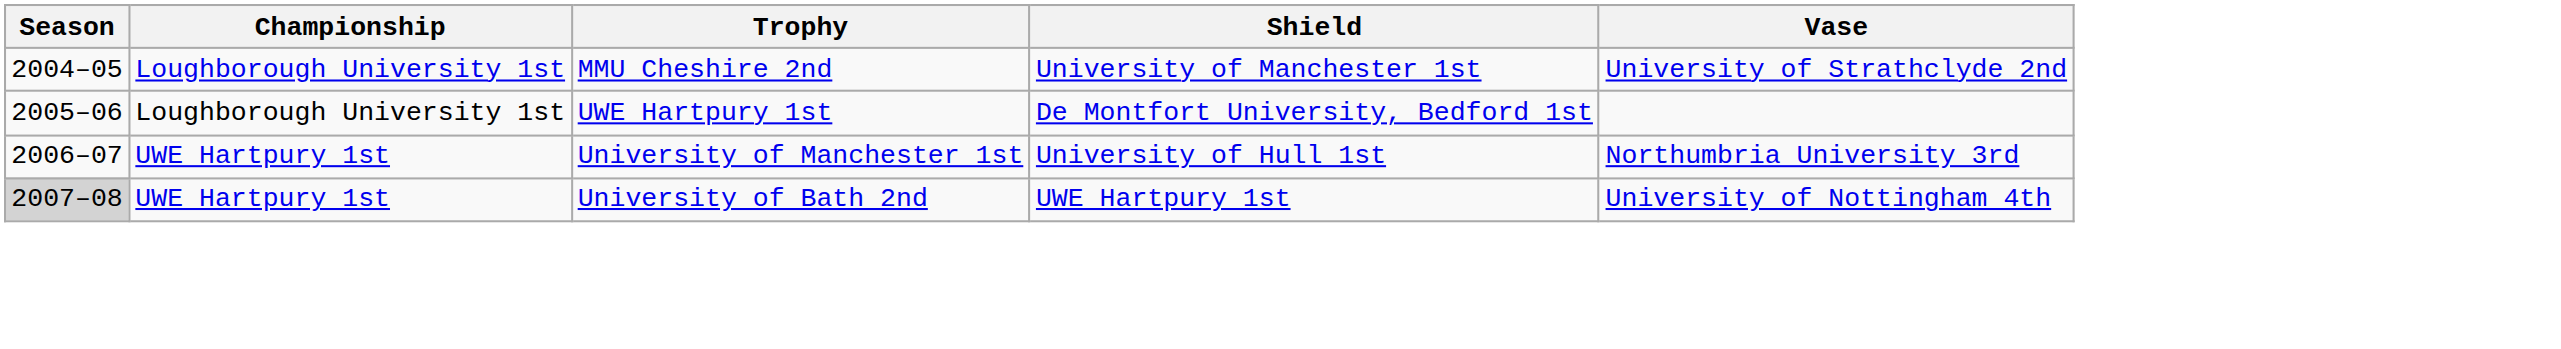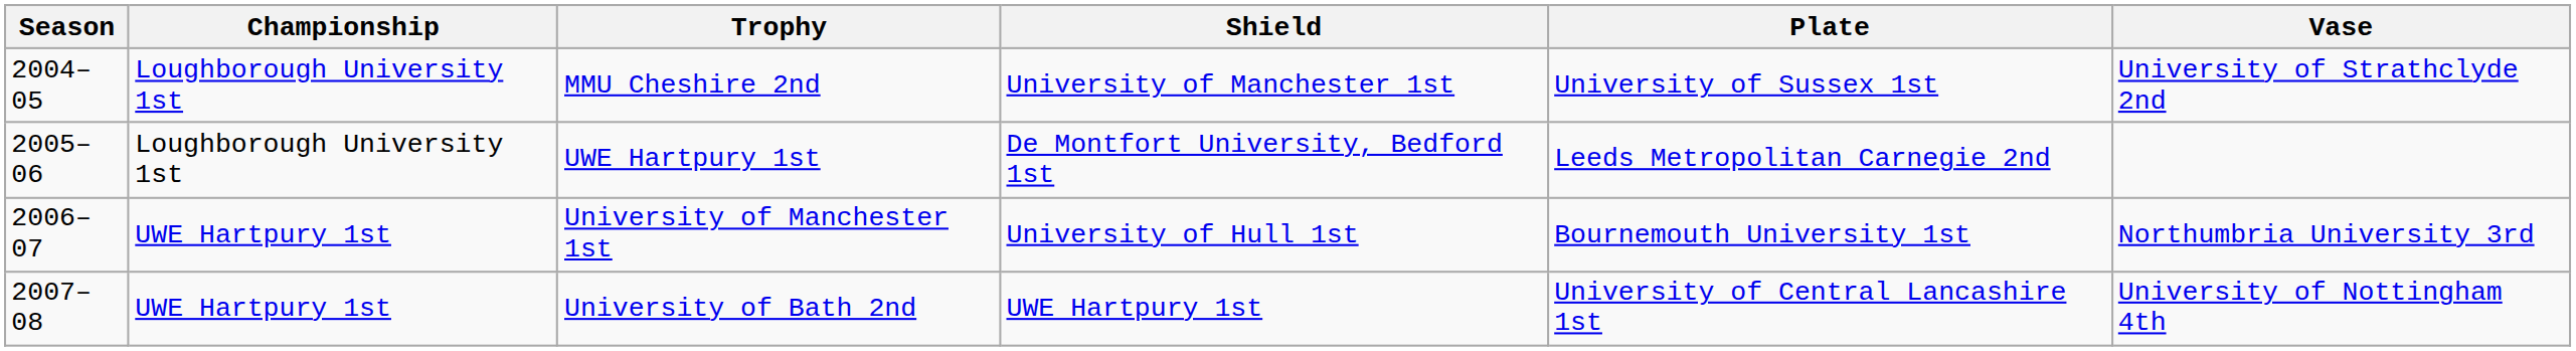+ column: Plate | University of Sussex 1st | Leeds Metropolitan Carnegie 2nd | Bournemouth University 1st | University of Central Lancashire 1st
University of Bath 2nd | Season: lightgrey background -> no background
